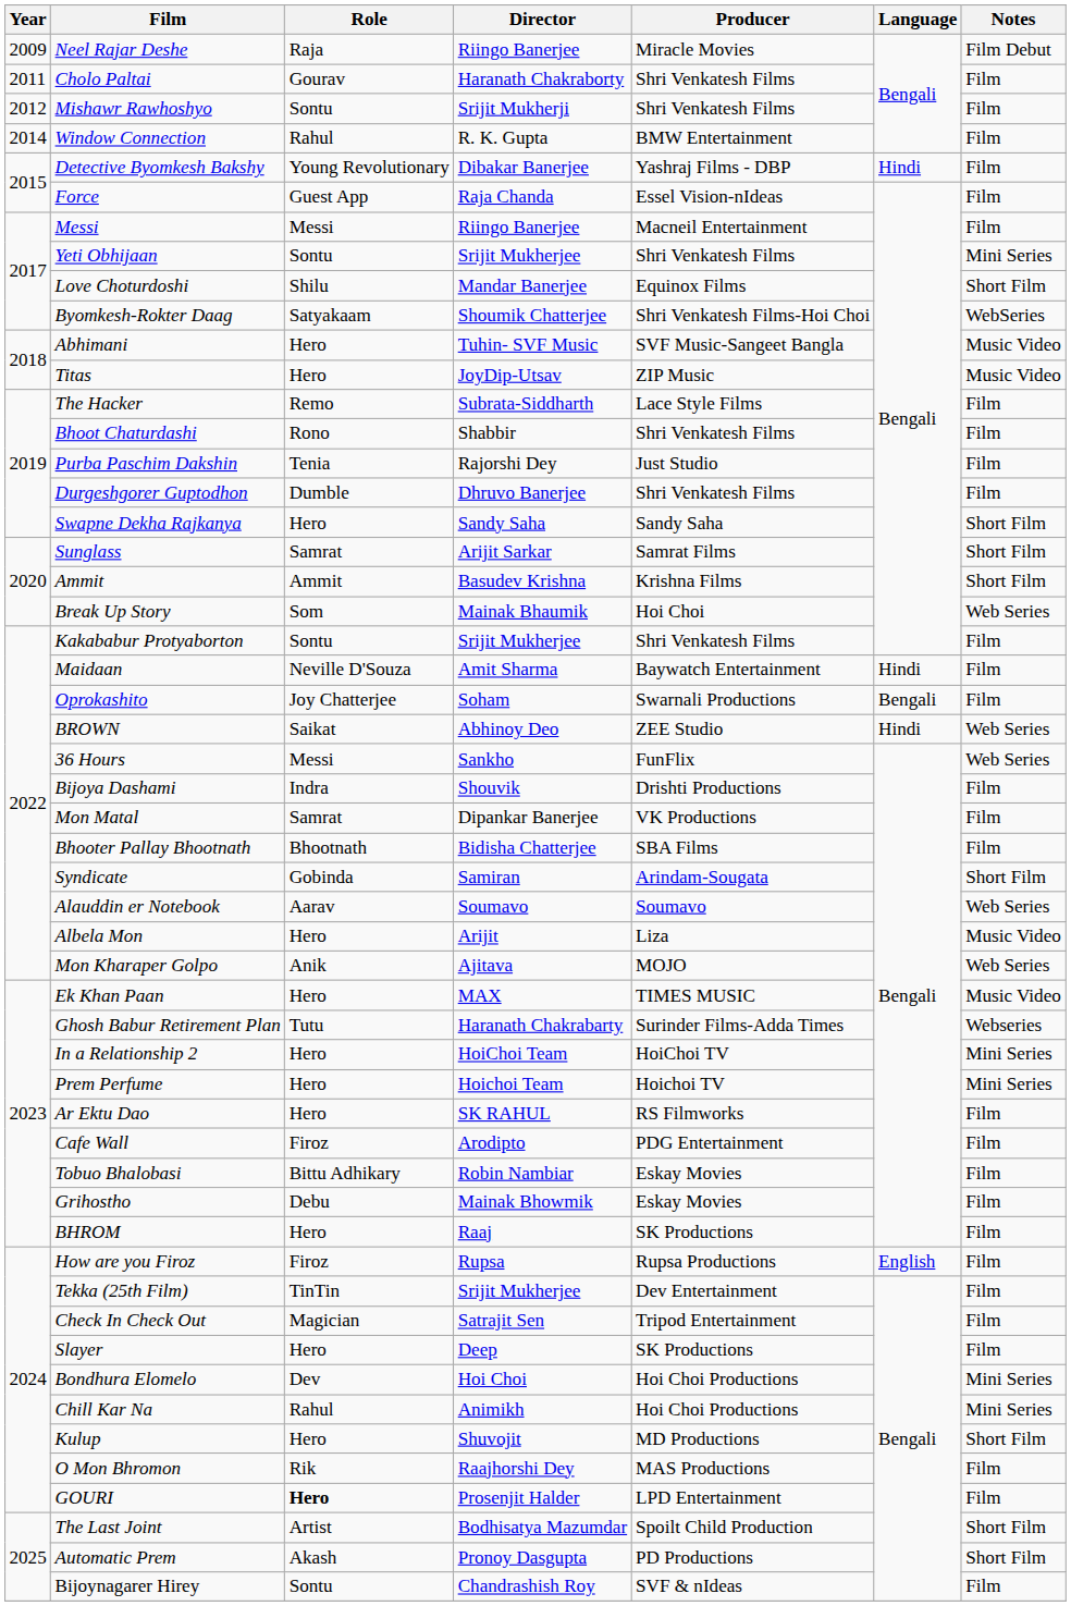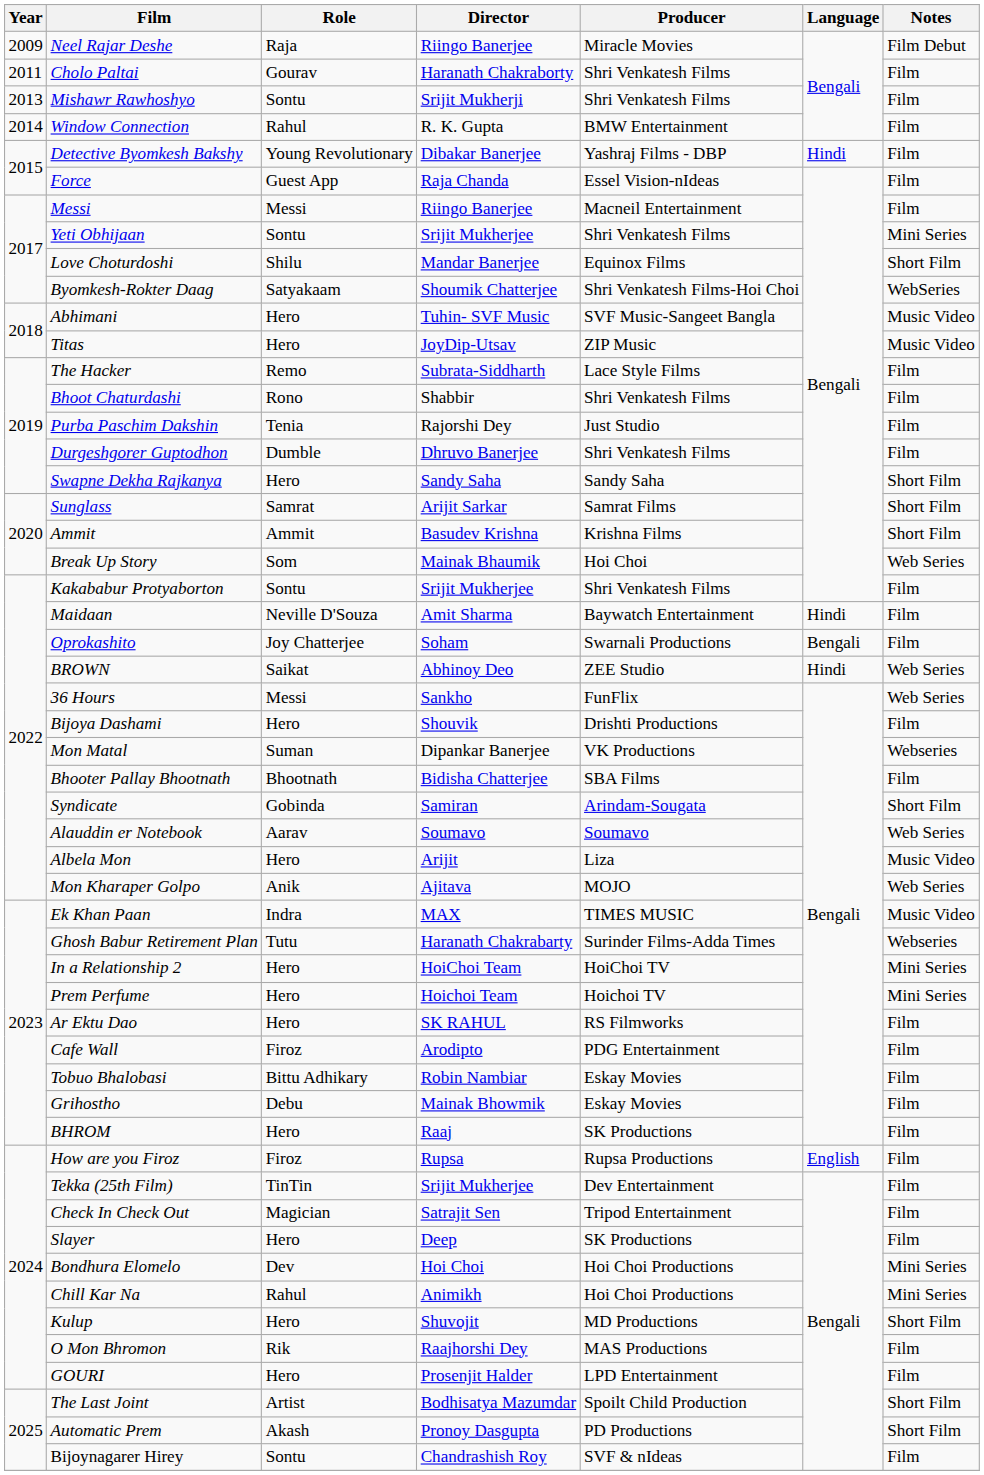Mishawr Rawhoshyo | Year: 2012 -> 2013
Bijoya Dashami | Role: Indra -> Hero
Mon Matal | Role: Samrat -> Suman
Mon Matal | Notes: Film -> Webseries
Ek Khan Paan | Role: Hero -> Indra
GOURI | Role: bold -> normal
